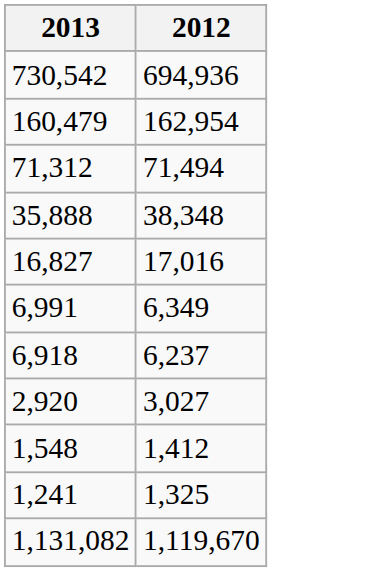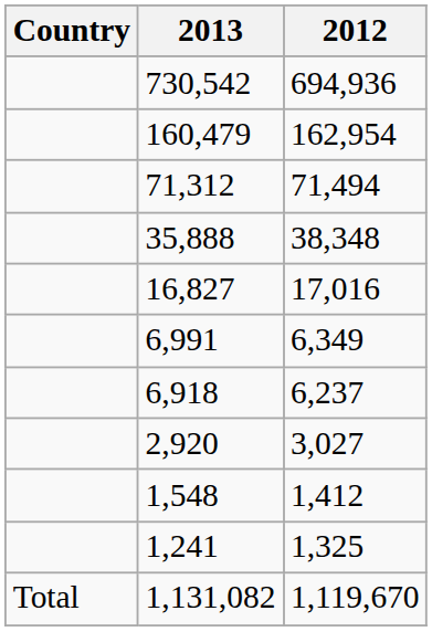+ column: Country | Total
